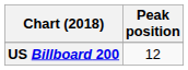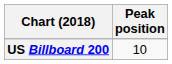US Billboard 200 | Peak position: 12 -> 10
